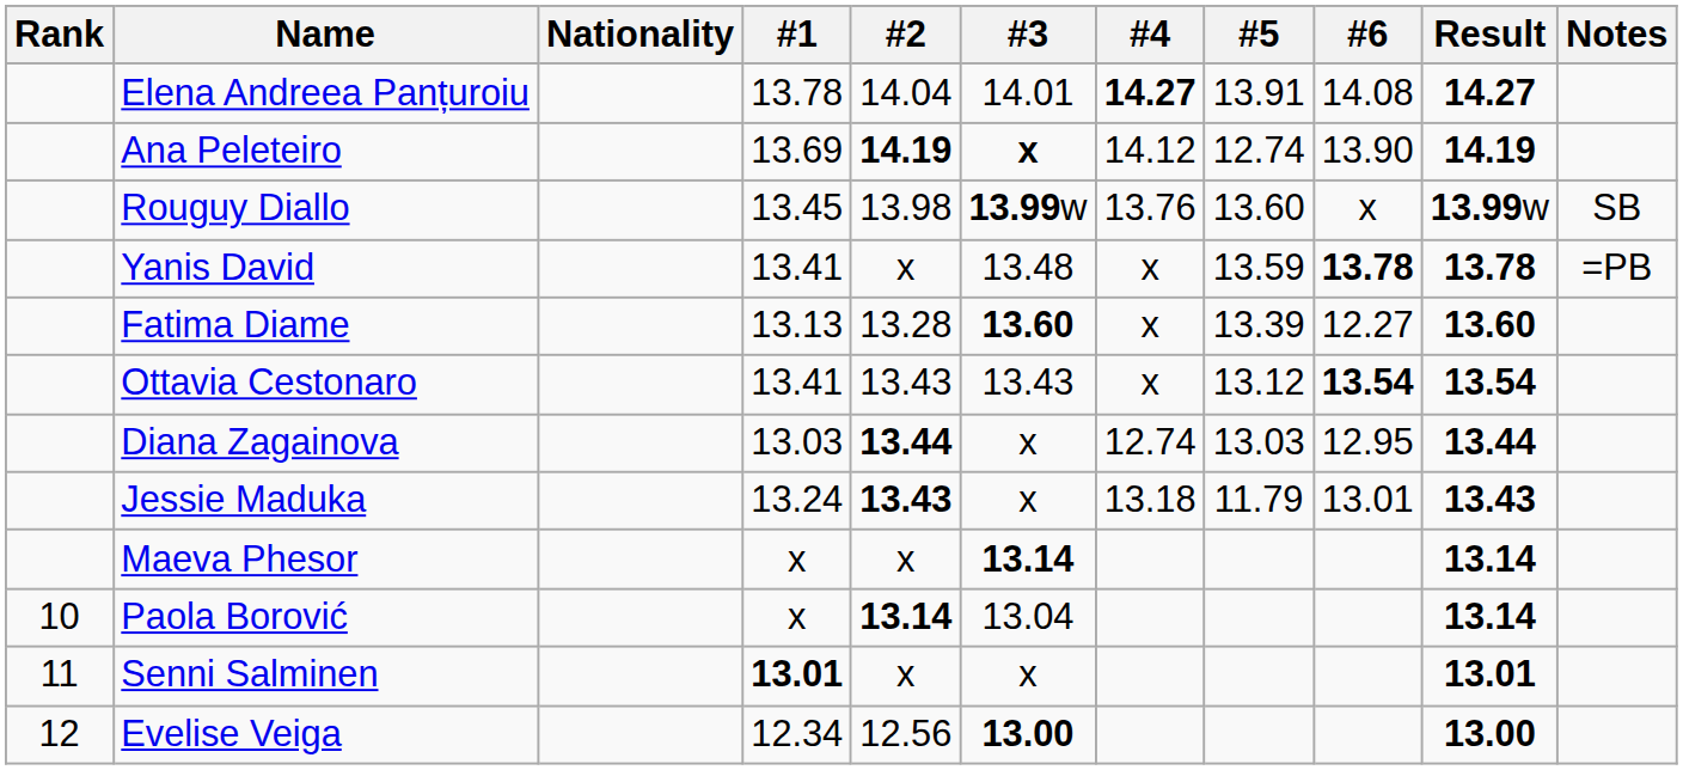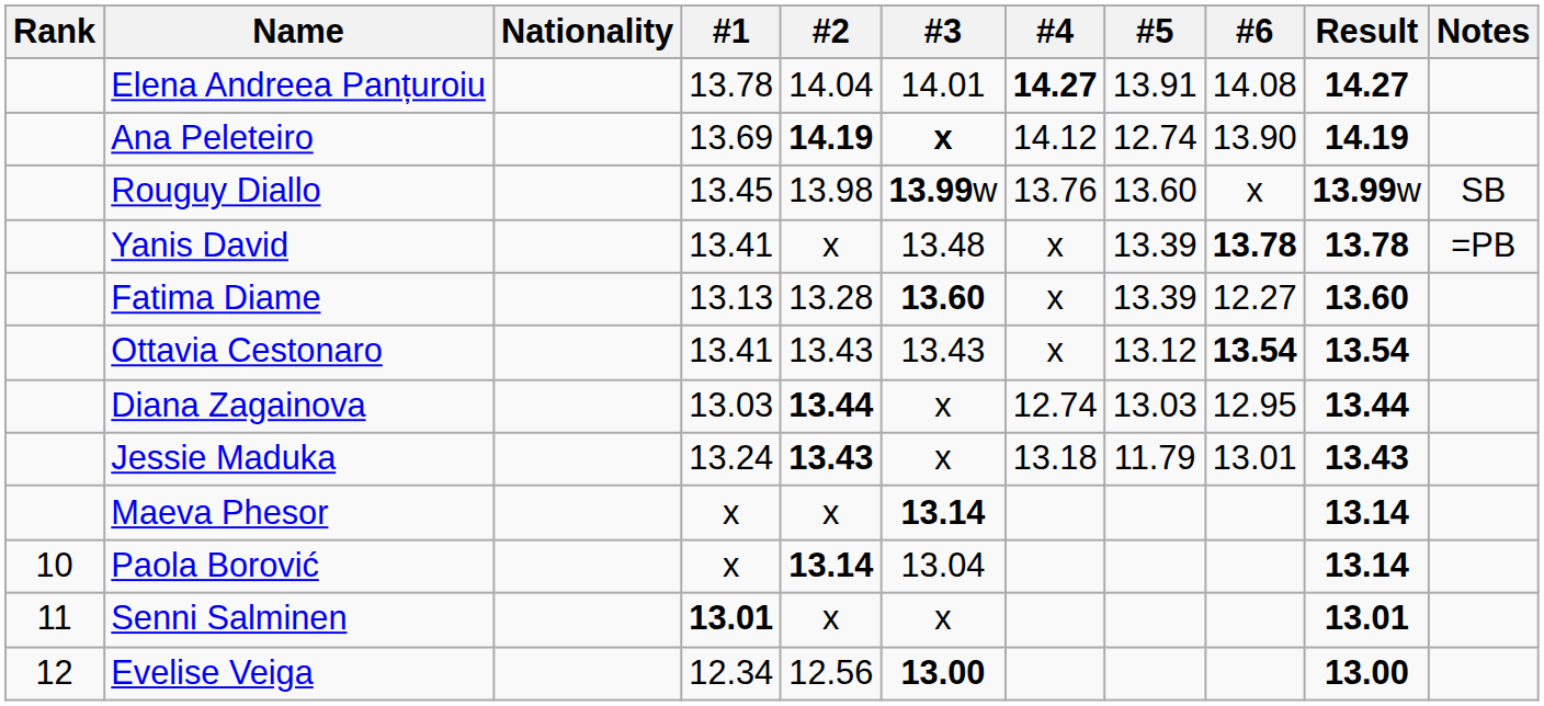Yanis David | #5: 13.59 -> 13.39
